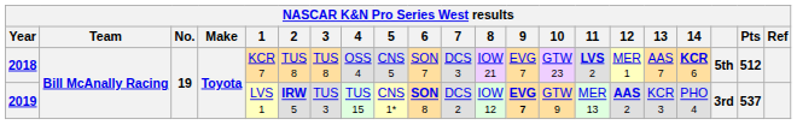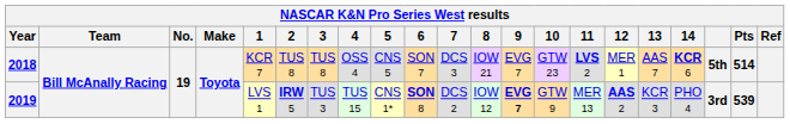2018 | Pts: 512 -> 514
2019 | Pts: 537 -> 539
